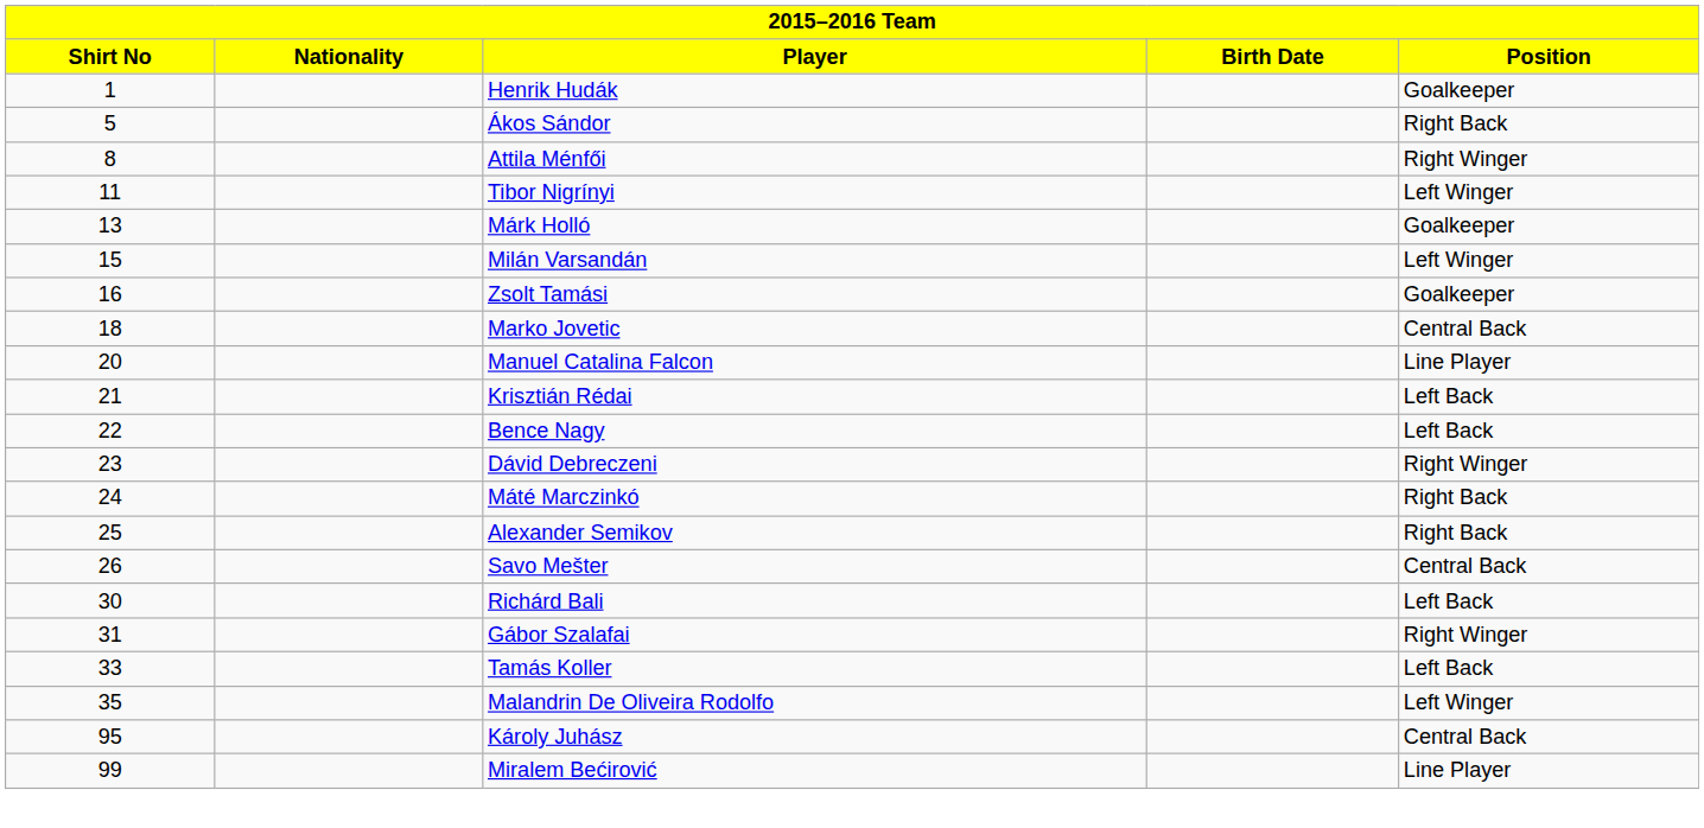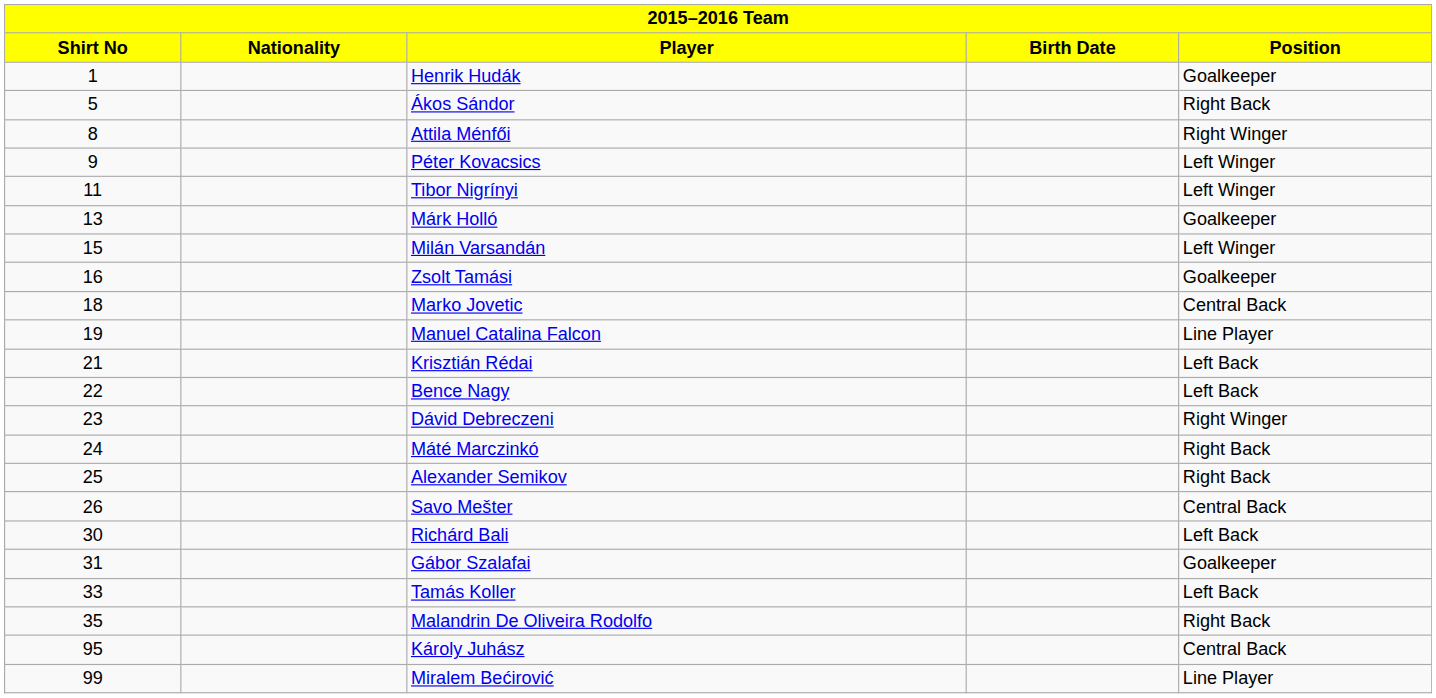+ row: 9 | Péter Kovacsics | Left Winger
Manuel Catalina Falcon | Shirt No: 20 -> 19
Gábor Szalafai | Position: Right Winger -> Goalkeeper
Malandrin De Oliveira Rodolfo | Position: Left Winger -> Right Back
